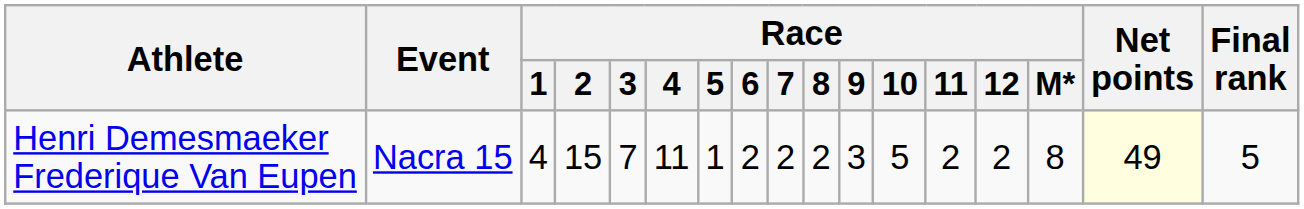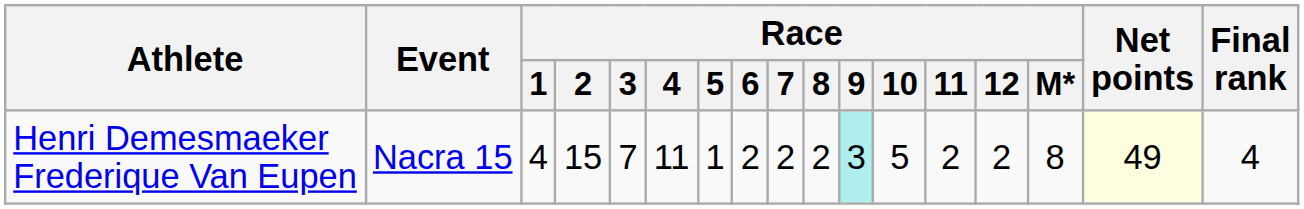Henri Demesmaeker Frederique Van Eupen | Race / 9: no background -> paleturquoise background
Henri Demesmaeker Frederique Van Eupen | Final rank: 5 -> 4
